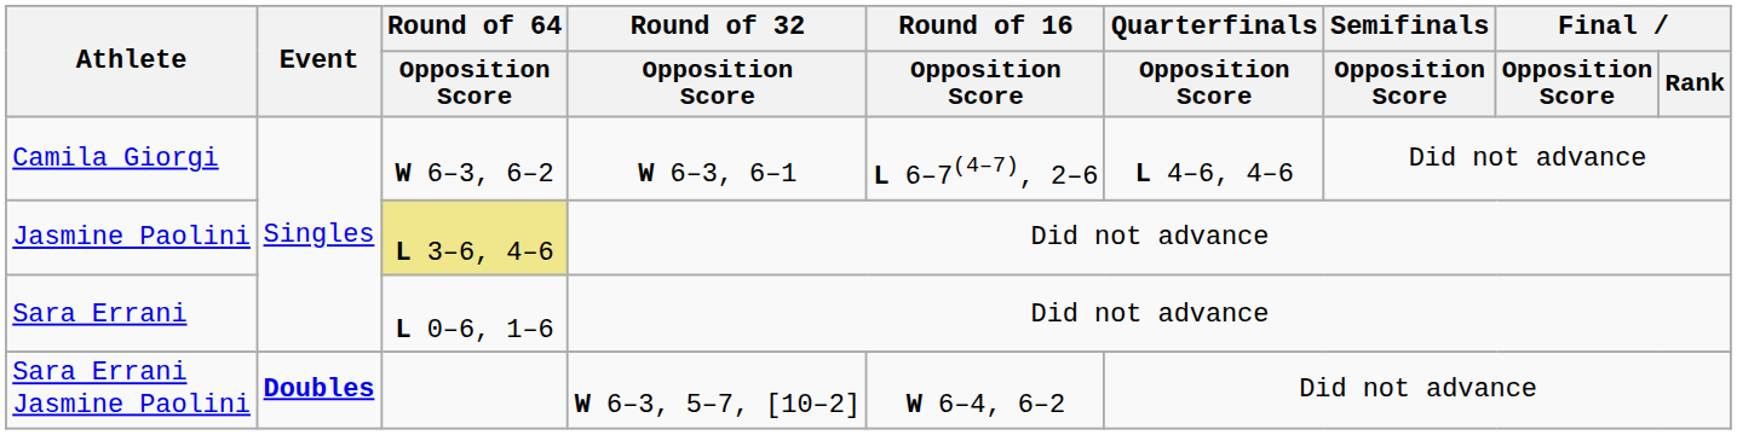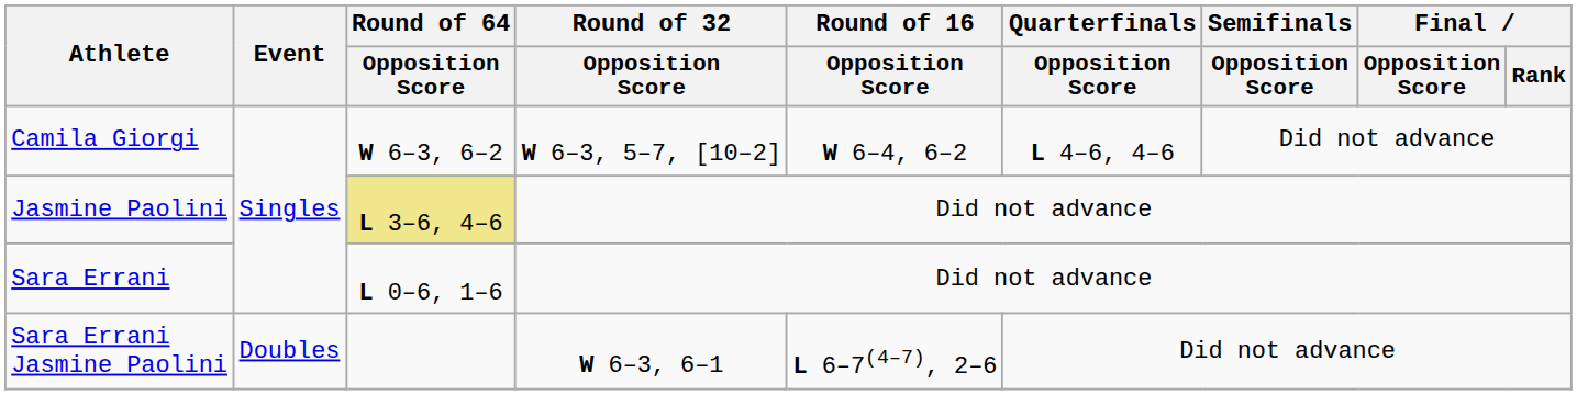Camila Giorgi | Round of 32 / Opposition Score: W 6–3, 6–1 -> W 6–3, 5–7, [10–2]
Camila Giorgi | Round of 16 / Opposition Score: L 6–7(4–7), 2–6 -> W 6–4, 6–2
Sara Errani Jasmine Paolini | Event: bold -> normal
Sara Errani Jasmine Paolini | Round of 32 / Opposition Score: W 6–3, 5–7, [10–2] -> W 6–3, 6–1
Sara Errani Jasmine Paolini | Round of 16 / Opposition Score: W 6–4, 6–2 -> L 6–7(4–7), 2–6
